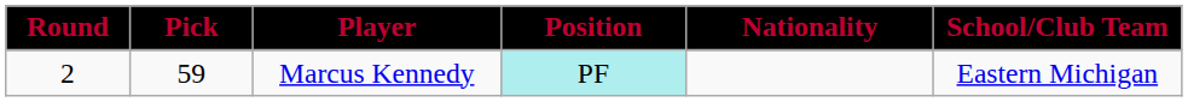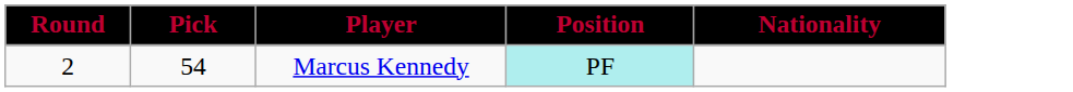- column: School/Club Team | Eastern Michigan
Marcus Kennedy | Pick: 59 -> 54
